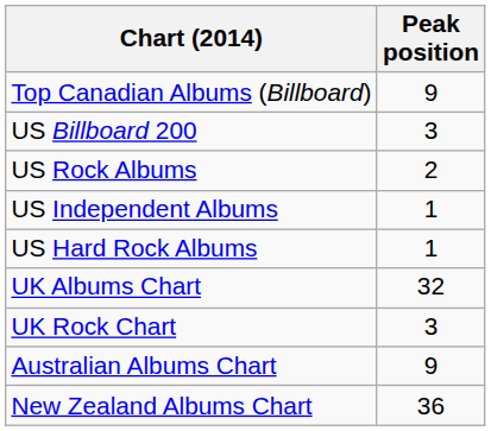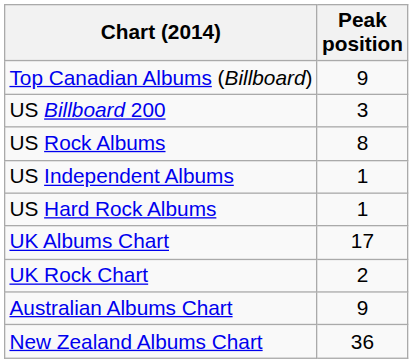US Rock Albums | Peak position: 2 -> 8
UK Albums Chart | Peak position: 32 -> 17
UK Rock Chart | Peak position: 3 -> 2
